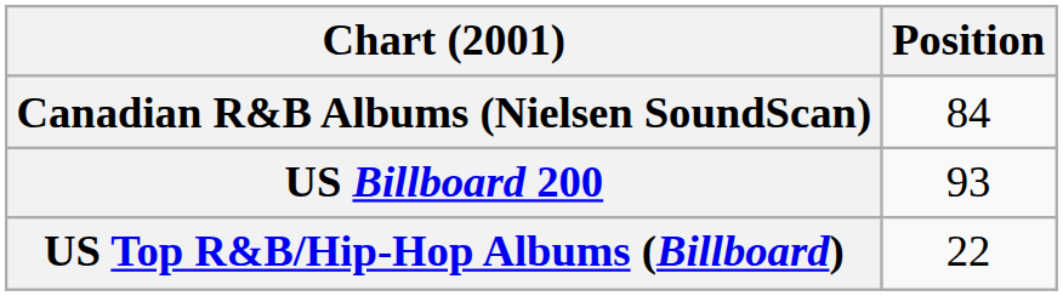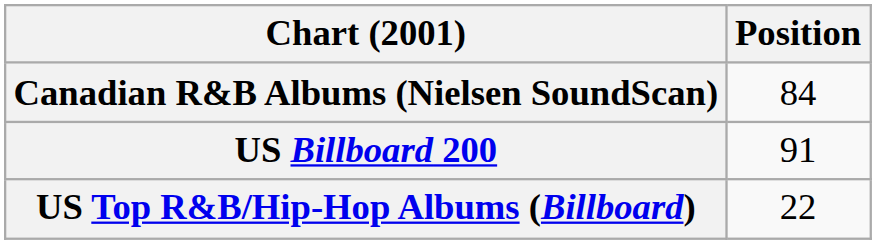US Billboard 200 | Position: 93 -> 91
